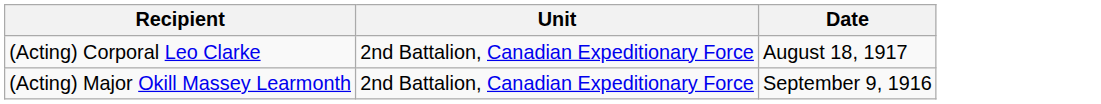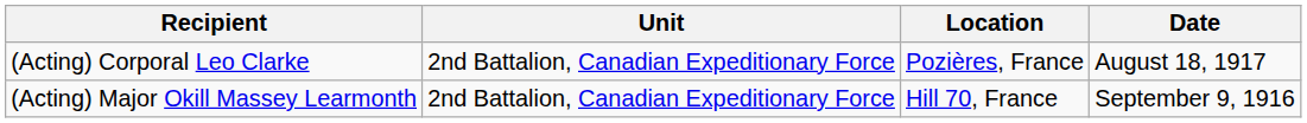+ column: Location | Pozières, France | Hill 70, France
